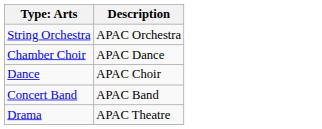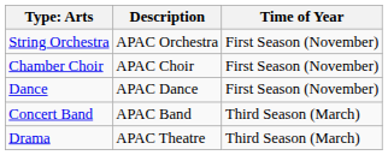+ column: Time of Year | First Season (November) | First Season (November) | First Season (November) | Third Season (March) | Third Season (March)
Chamber Choir | Description: APAC Dance -> APAC Choir
Dance | Description: APAC Choir -> APAC Dance
